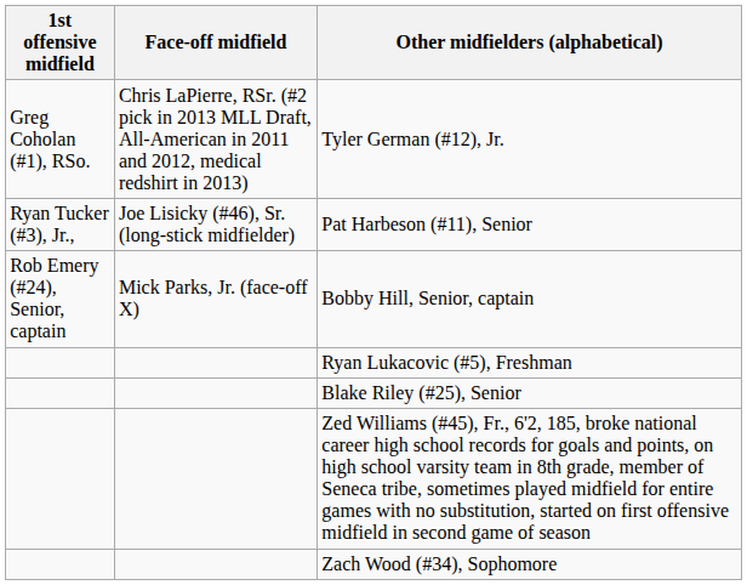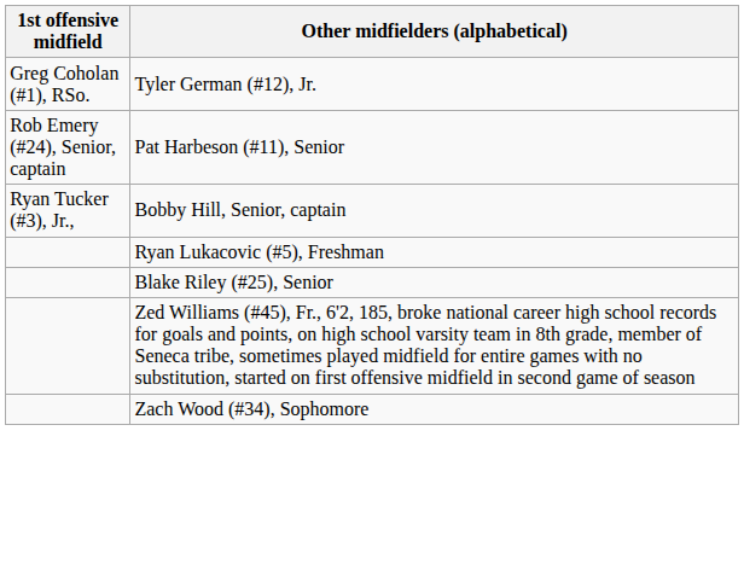- column: Face-off midfield | Chris LaPierre, RSr. (#2 pick in 2013 MLL Draft, All-American in 2011 and 2012, medical redshirt in 2013) | Joe Lisicky (#46), Sr. (long-stick midfielder) | Mick Parks, Jr. (face-off X)
Pat Harbeson (#11), Senior | 1st offensive midfield: Ryan Tucker (#3), Jr., -> Rob Emery (#24), Senior, captain
Bobby Hill, Senior, captain | 1st offensive midfield: Rob Emery (#24), Senior, captain -> Ryan Tucker (#3), Jr.,
